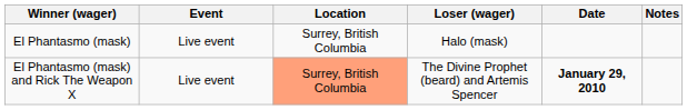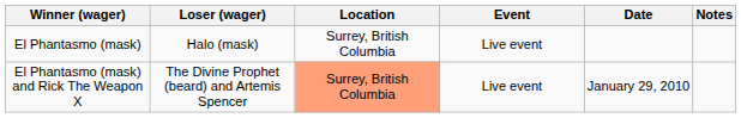columns swapped: Loser (wager) <-> Event
El Phantasmo (mask) and Rick The Weapon X | Date: bold -> normal
